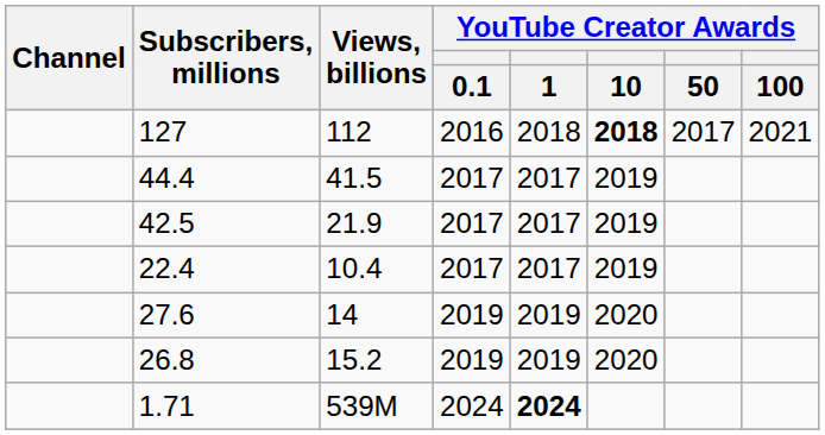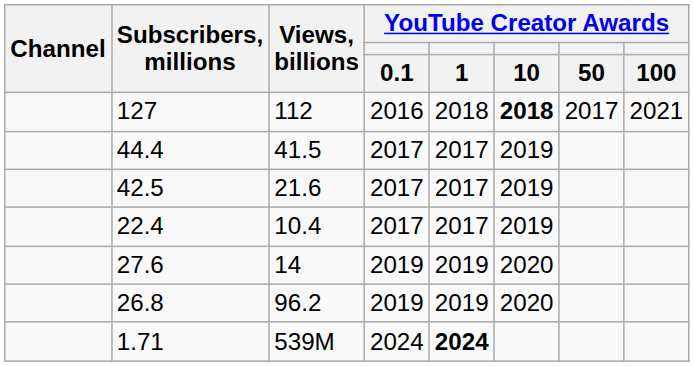42.5 | Views, billions: 21.9 -> 21.6
26.8 | Views, billions: 15.2 -> 96.2
